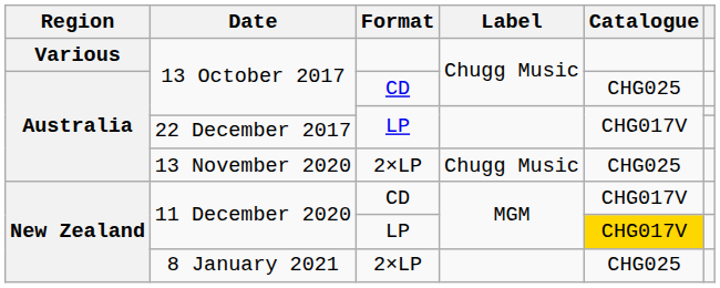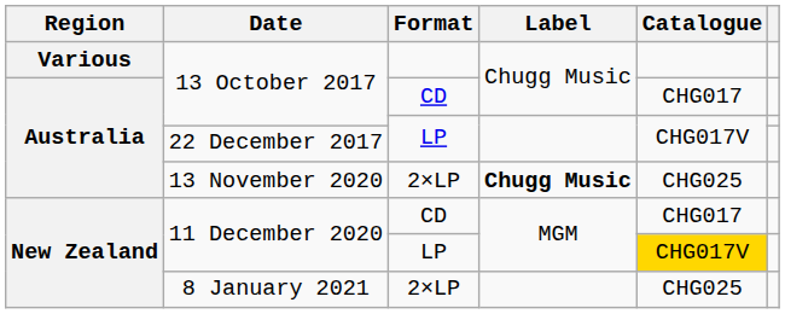13 October 2017 / CD | Catalogue: CHG025 -> CHG017
13 November 2020 | Label: normal -> bold
11 December 2020 / CD | Catalogue: CHG017V -> CHG017
